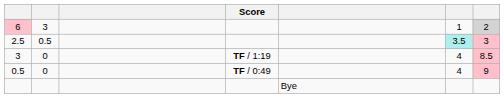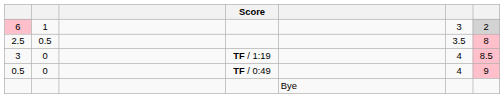6 | column 2: 3 -> 1
6 | column 6: 1 -> 3
2.5 | column 6: paleturquoise background -> no background
2.5 | column 7: 3 -> 8
